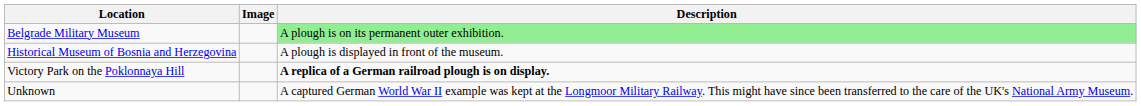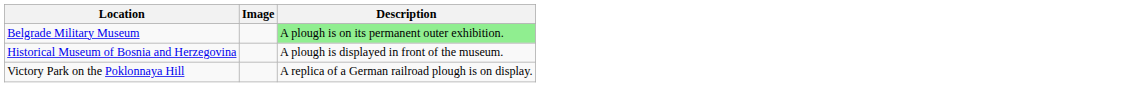Victory Park on the Poklonnaya Hill | Description: bold -> normal
- row: Unknown | A captured German World War II example was kept at the Longmoor Military Railway. This might have since been transferred to the care of the UK's National Army Museum.
